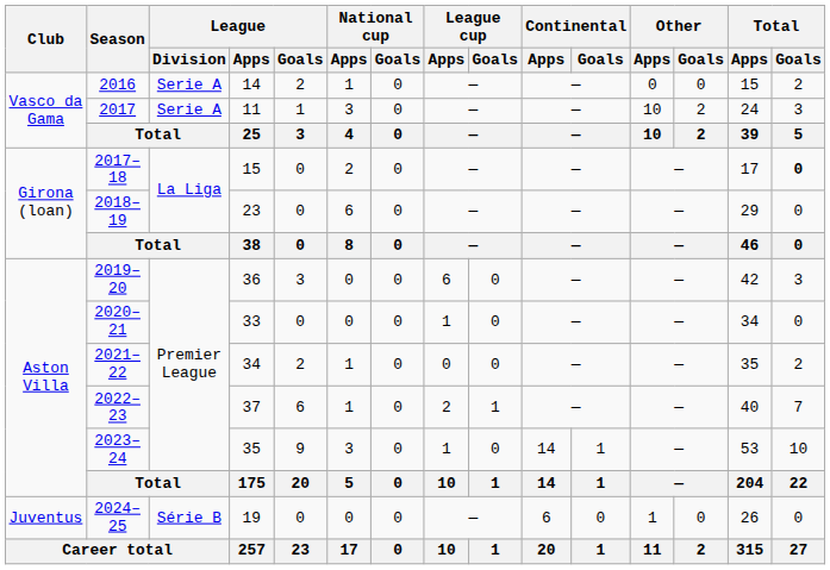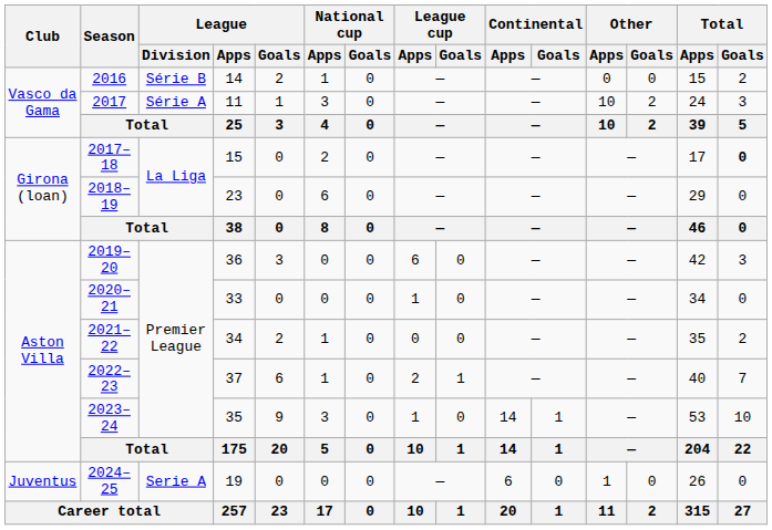2016 | League / Division: Serie A -> Série B
2017 | League / Division: Serie A -> Série A
2024–25 | League / Division: Série B -> Serie A
